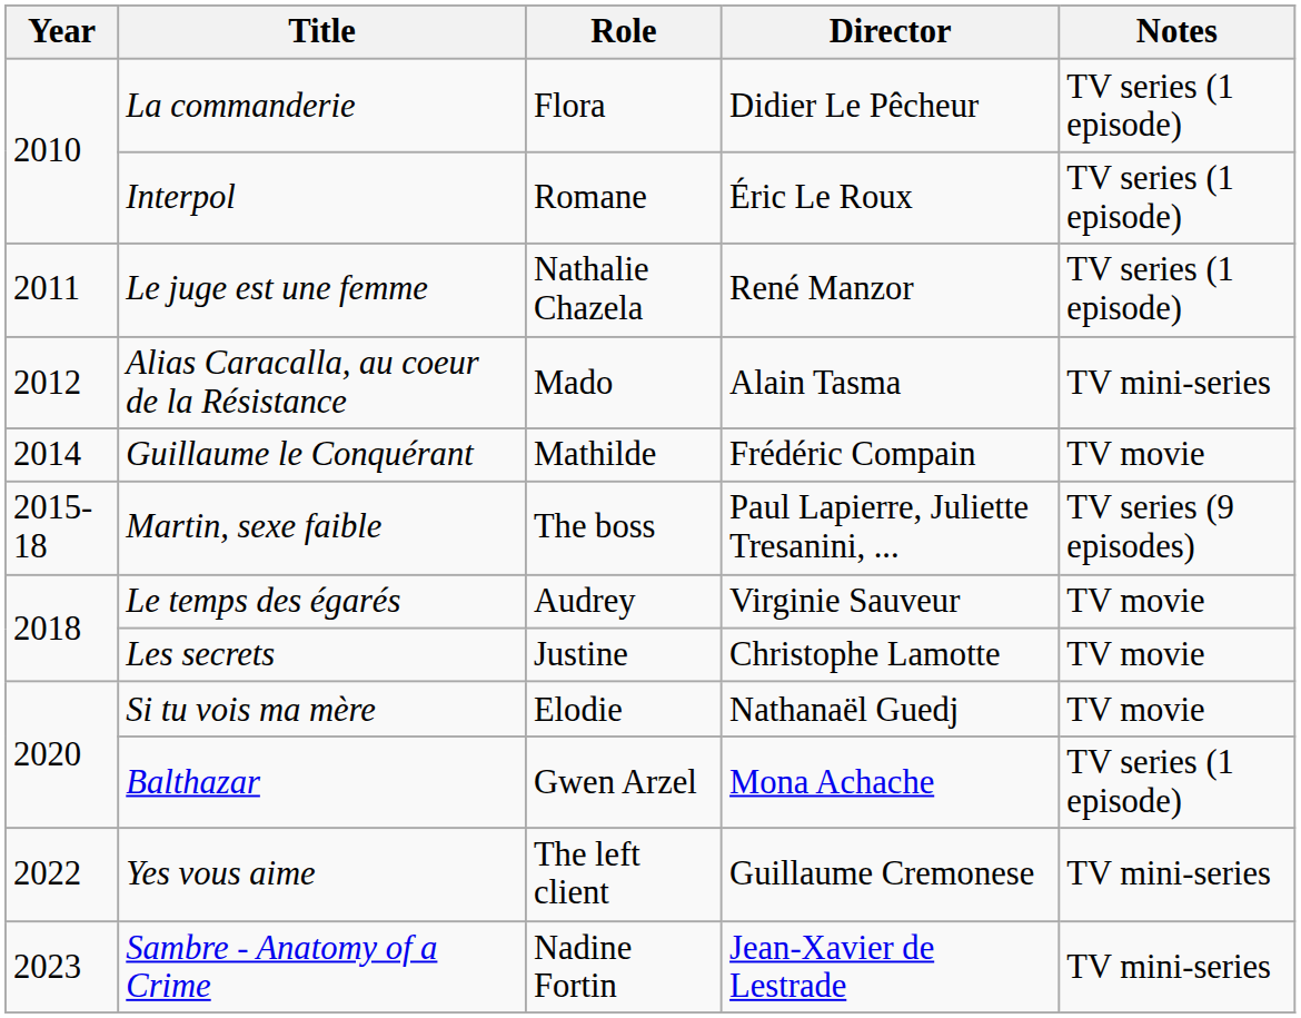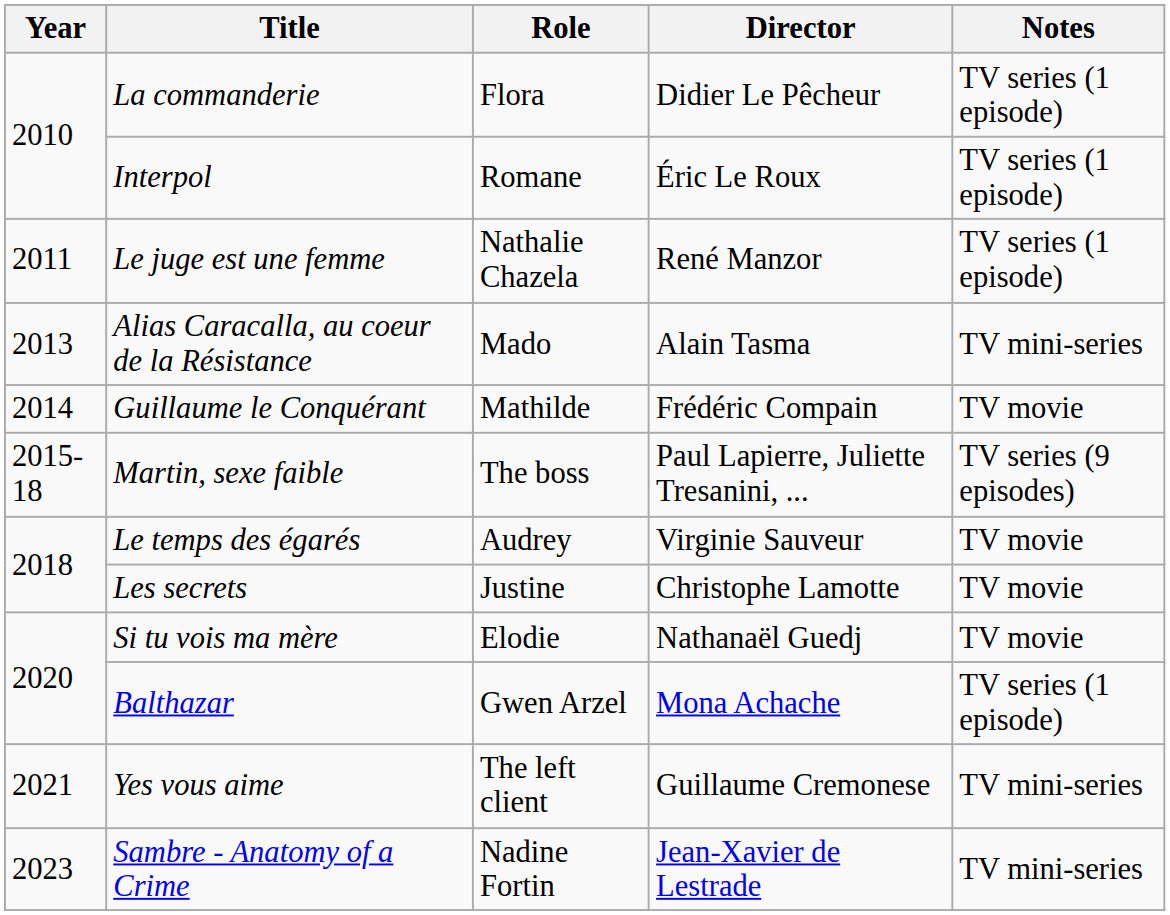Alias Caracalla, au coeur de la Résistance | Year: 2012 -> 2013
Yes vous aime | Year: 2022 -> 2021
